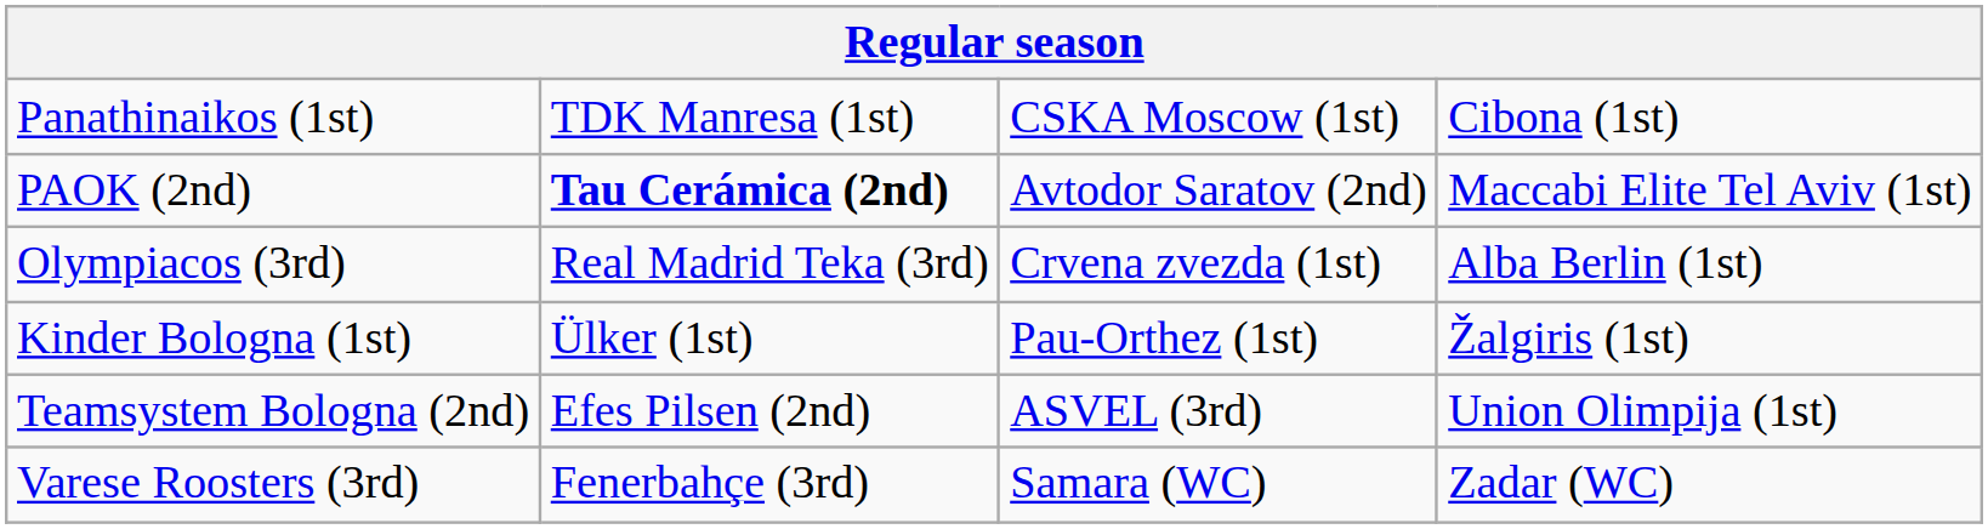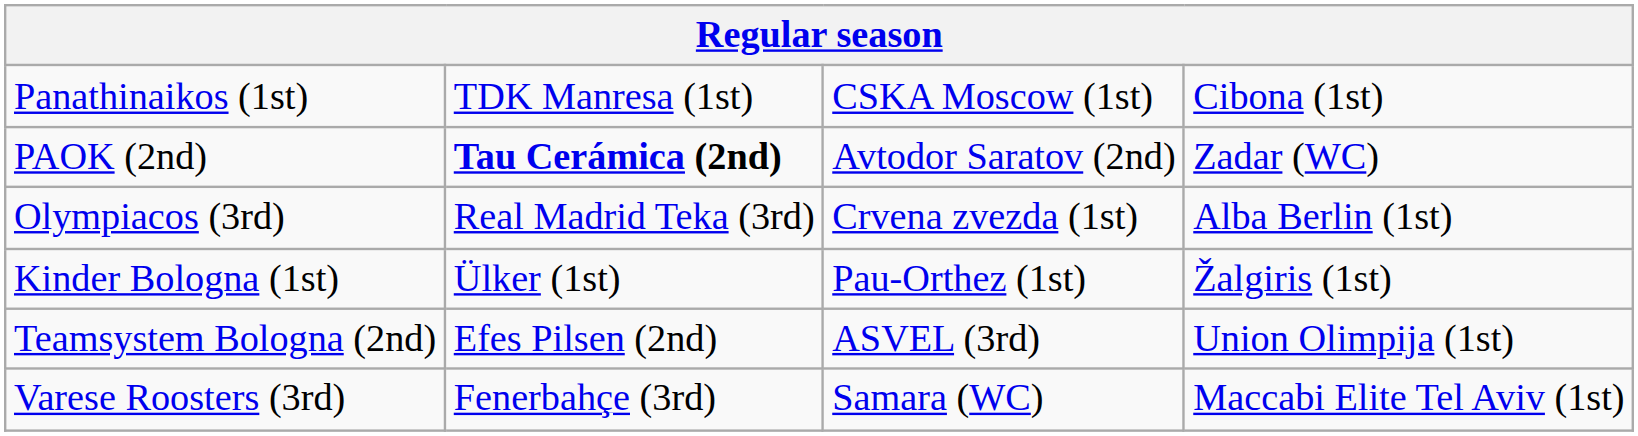PAOK (2nd) | column 4: Maccabi Elite Tel Aviv (1st) -> Zadar (WC)
Varese Roosters (3rd) | column 4: Zadar (WC) -> Maccabi Elite Tel Aviv (1st)
